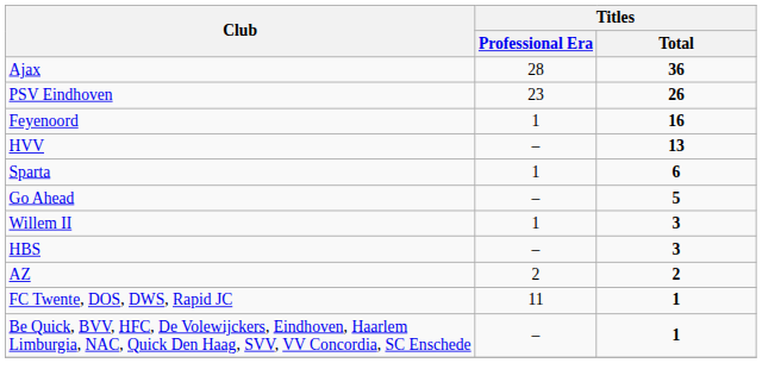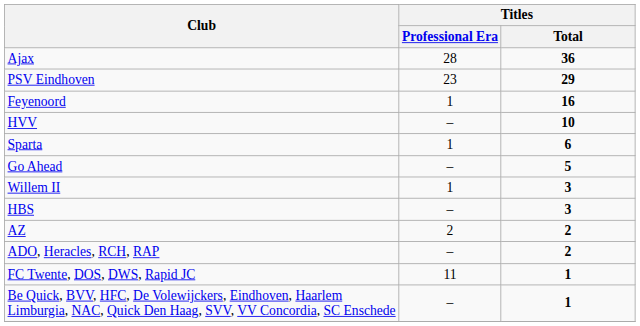PSV Eindhoven | Titles / Total: 26 -> 29
HVV | Titles / Total: 13 -> 10
+ row: ADO, Heracles, RCH, RAP | – | 2
